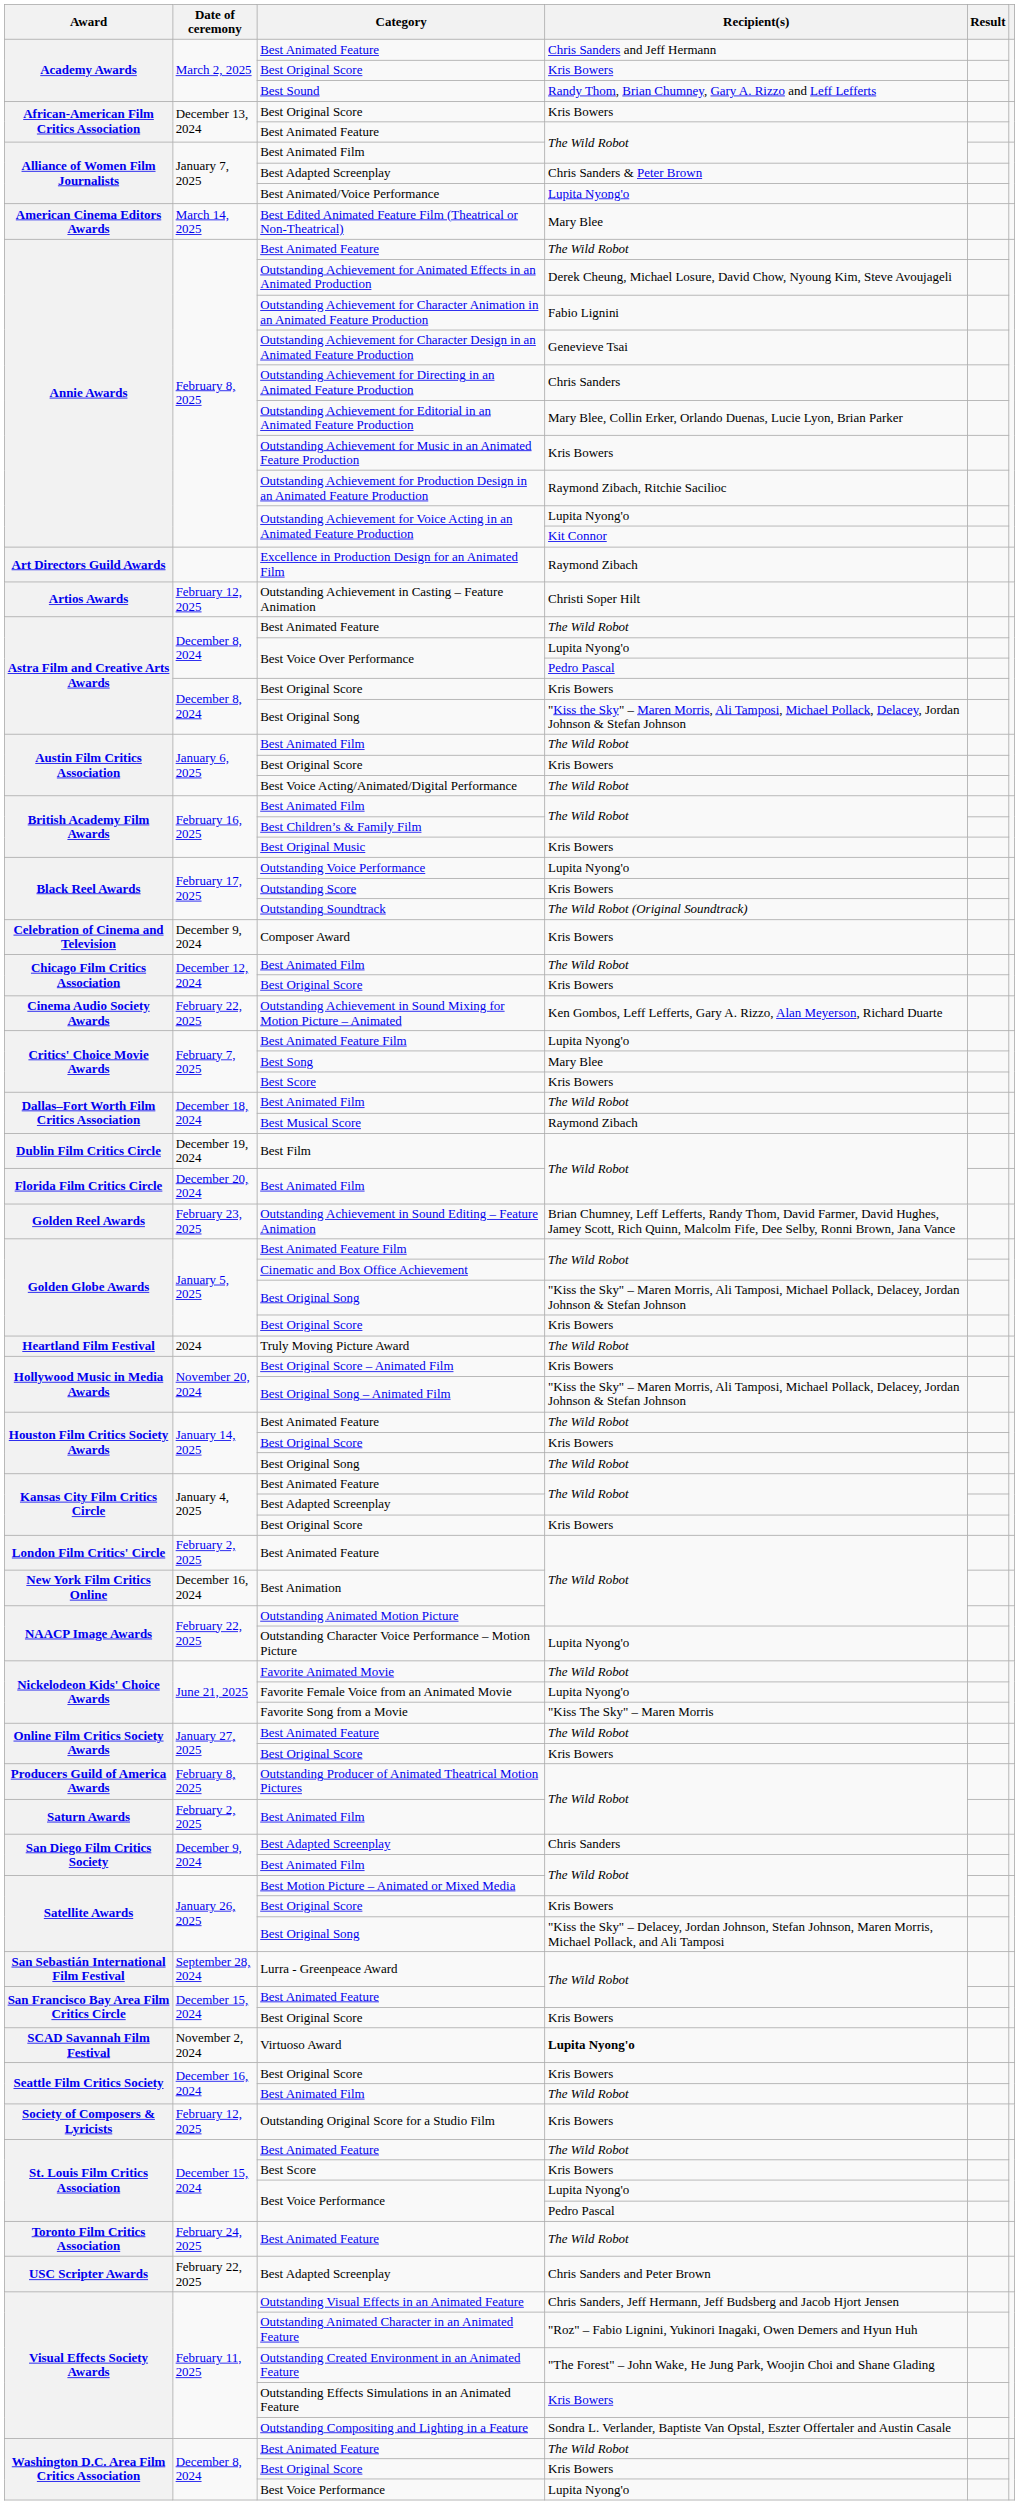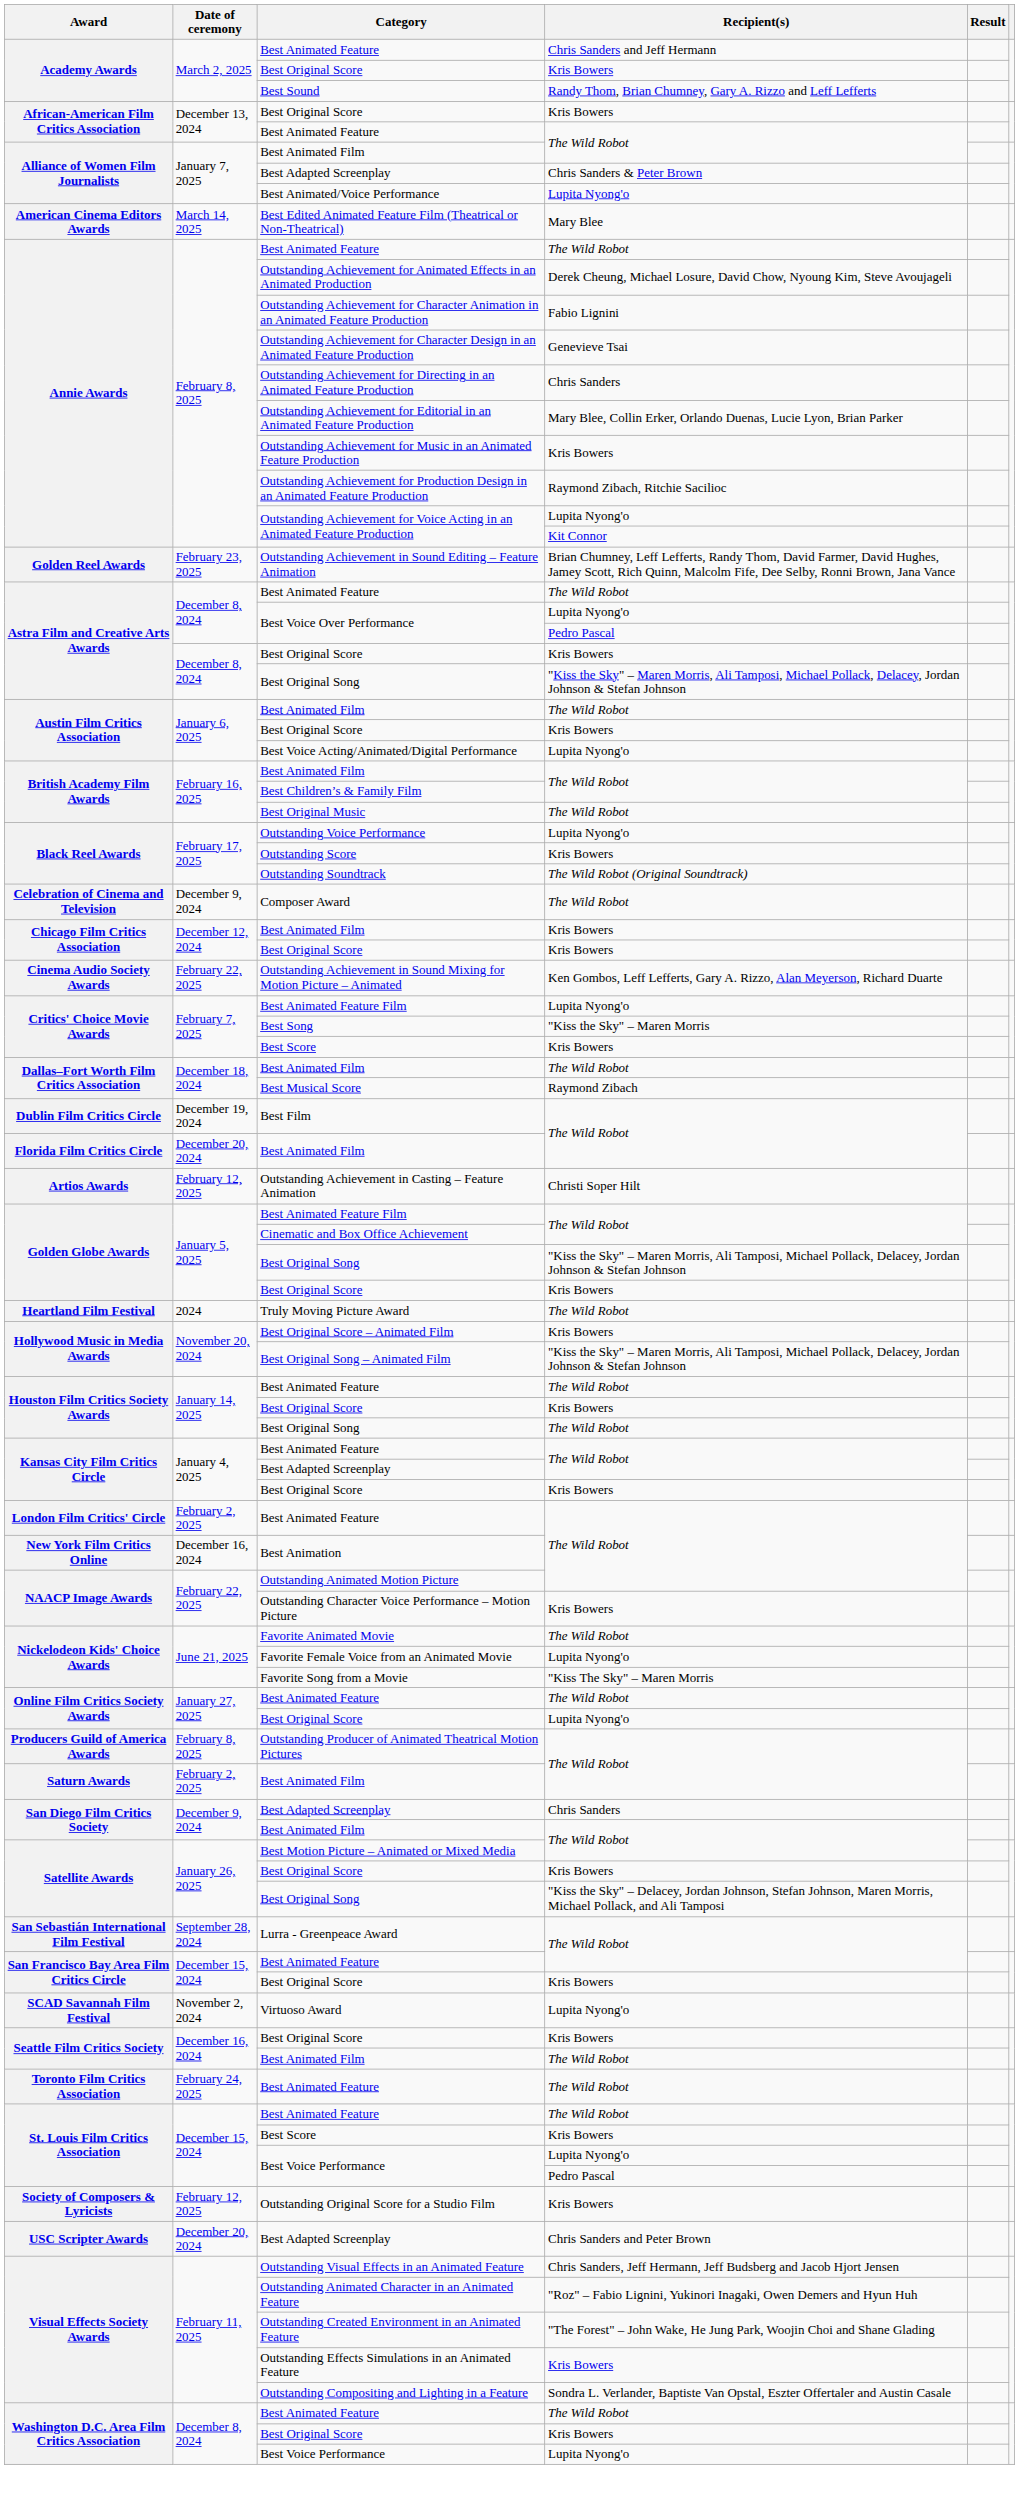- row: Art Directors Guild Awards | Excellence in Production Design for an Animated Film | Raymond Zibach
rows swapped: Outstanding Achievement in Casting – Feature Animation <-> Outstanding Achievement in Sound Editing – Feature Animation
Best Voice Acting/Animated/Digital Performance | Recipient(s): The Wild Robot -> Lupita Nyong'o
Best Original Music | Recipient(s): Kris Bowers -> The Wild Robot
Composer Award | Recipient(s): Kris Bowers -> The Wild Robot
Chicago Film Critics Association / Best Animated Film | Recipient(s): The Wild Robot -> Kris Bowers
Best Song | Recipient(s): Mary Blee -> "Kiss the Sky" – Maren Morris
Outstanding Character Voice Performance – Motion Picture | Recipient(s): Lupita Nyong'o -> Kris Bowers
Online Film Critics Society Awards / Best Original Score | Recipient(s): Kris Bowers -> Lupita Nyong'o
Virtuoso Award | Recipient(s): bold -> normal
rows swapped: Outstanding Original Score for a Studio Film <-> Toronto Film Critics Association / Best Animated Feature
USC Scripter Awards / Best Adapted Screenplay | Date of ceremony: February 22, 2025 -> December 20, 2024
